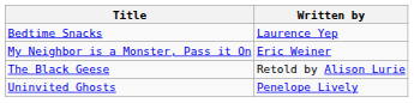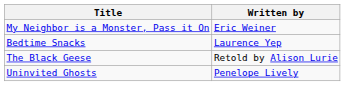rows swapped: My Neighbor is a Monster, Pass it On <-> Bedtime Snacks
